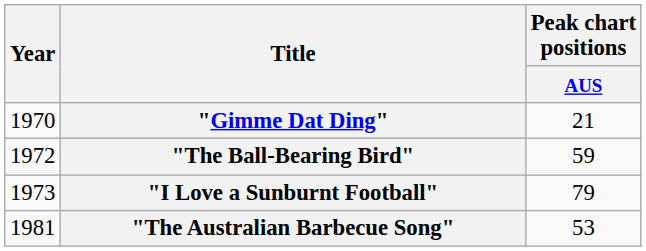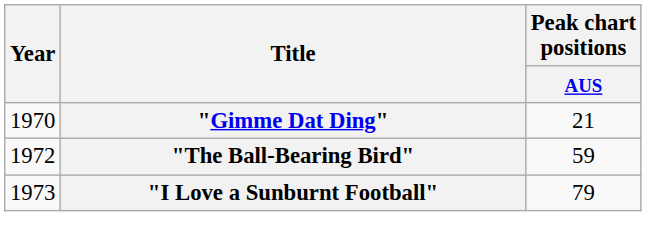- row: 1981 | "The Australian Barbecue Song" | 53
